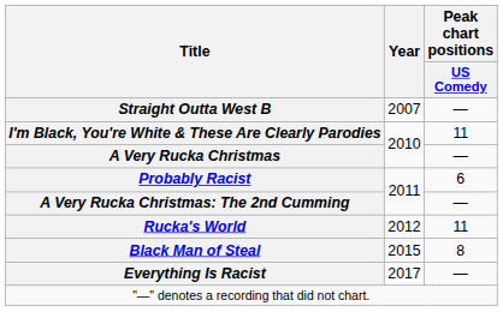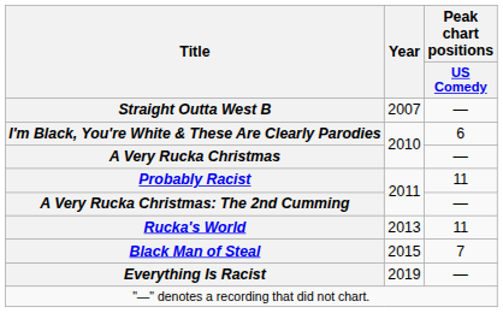I'm Black, You're White & These Are Clearly Parodies | Peak chart positions / US Comedy: 11 -> 6
Probably Racist | Peak chart positions / US Comedy: 6 -> 11
Rucka's World | Year: 2012 -> 2013
Black Man of Steal | Peak chart positions / US Comedy: 8 -> 7
Everything Is Racist | Year: 2017 -> 2019
